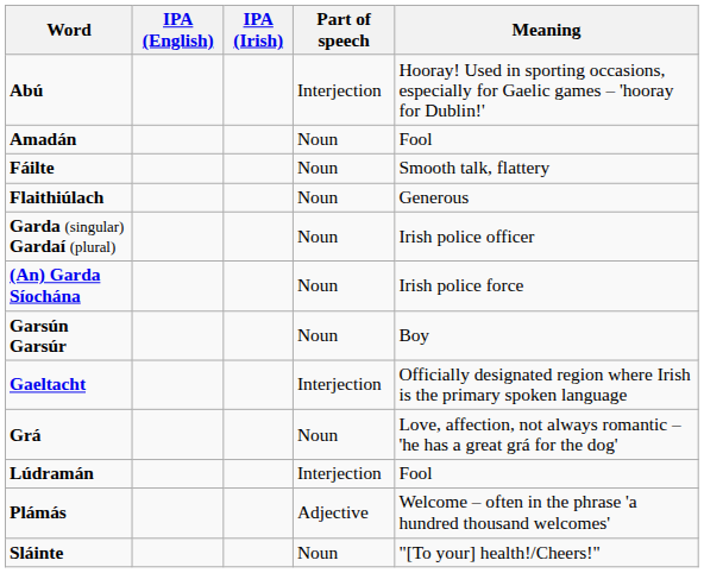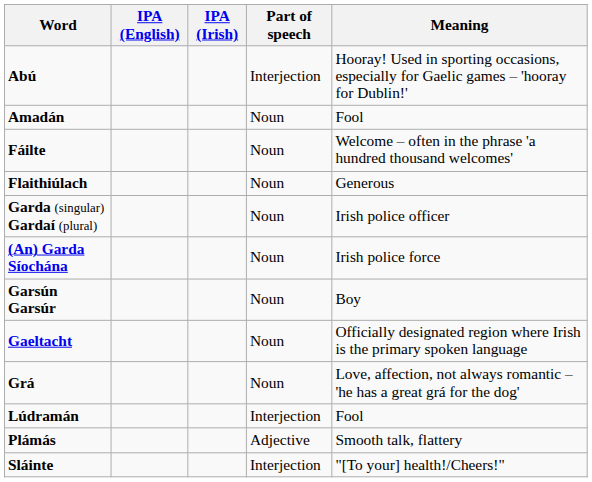Fáilte | Meaning: Smooth talk, flattery -> Welcome – often in the phrase 'a hundred thousand welcomes'
Gaeltacht | Part of speech: Interjection -> Noun
Plámás | Meaning: Welcome – often in the phrase 'a hundred thousand welcomes' -> Smooth talk, flattery
Sláinte | Part of speech: Noun -> Interjection
